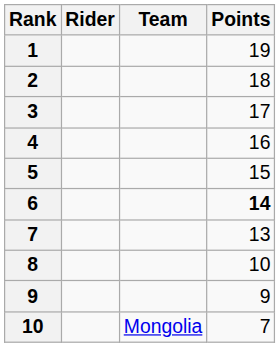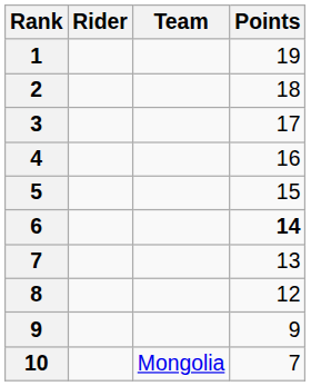8 | Points: 10 -> 12
